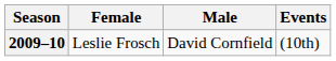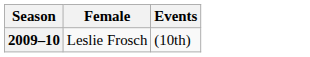- column: Male | David Cornfield
